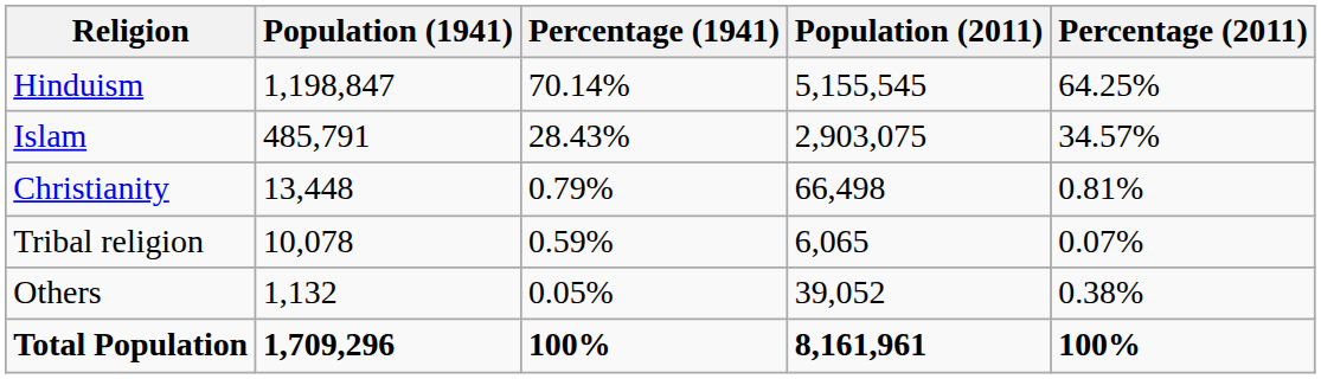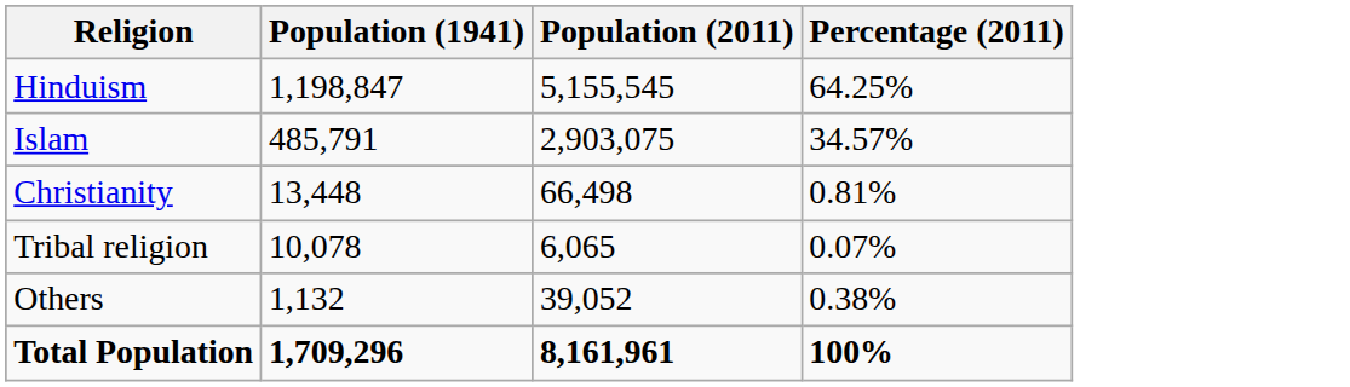- column: Percentage (1941) | 70.14% | 28.43% | 0.79% | 0.59% | 0.05% | 100%
